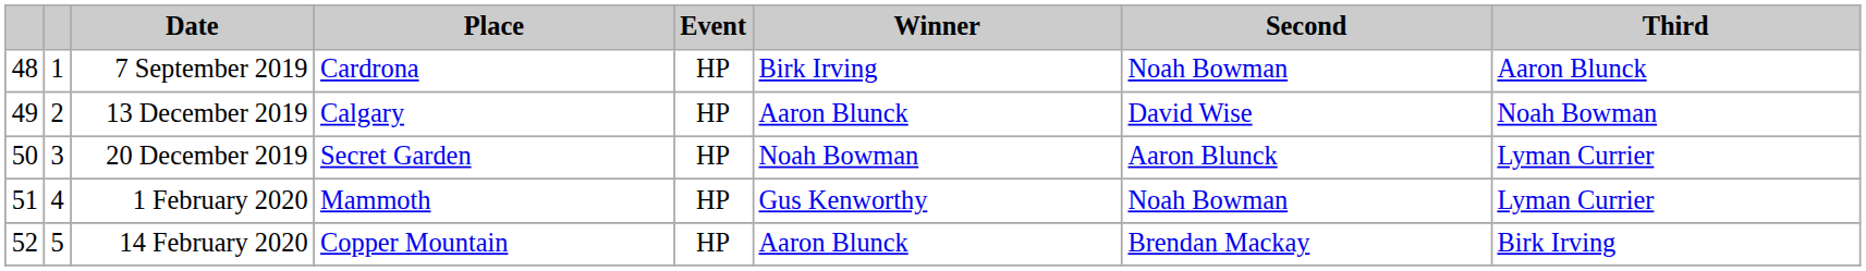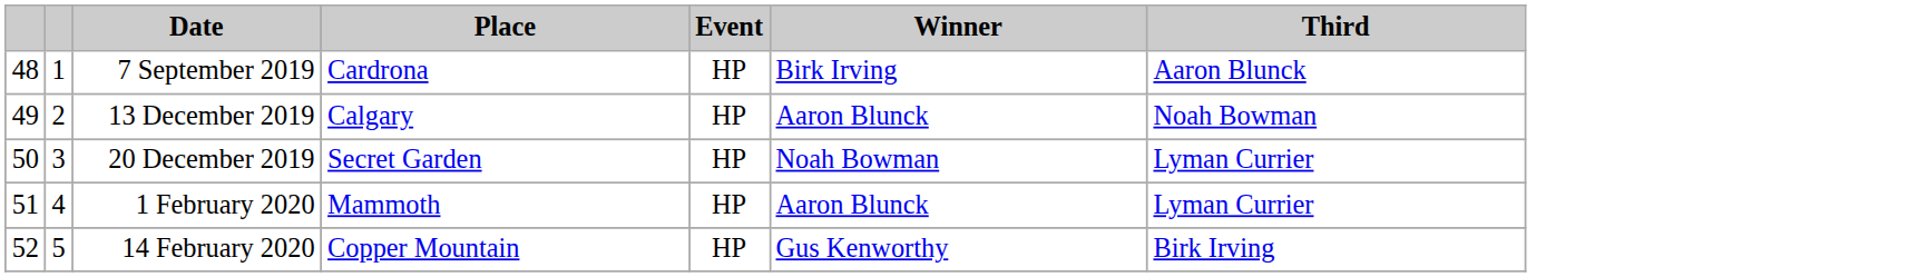- column: Second | Noah Bowman | David Wise | Aaron Blunck | Noah Bowman | Brendan Mackay
1 February 2020 | Winner: Gus Kenworthy -> Aaron Blunck
14 February 2020 | Winner: Aaron Blunck -> Gus Kenworthy
